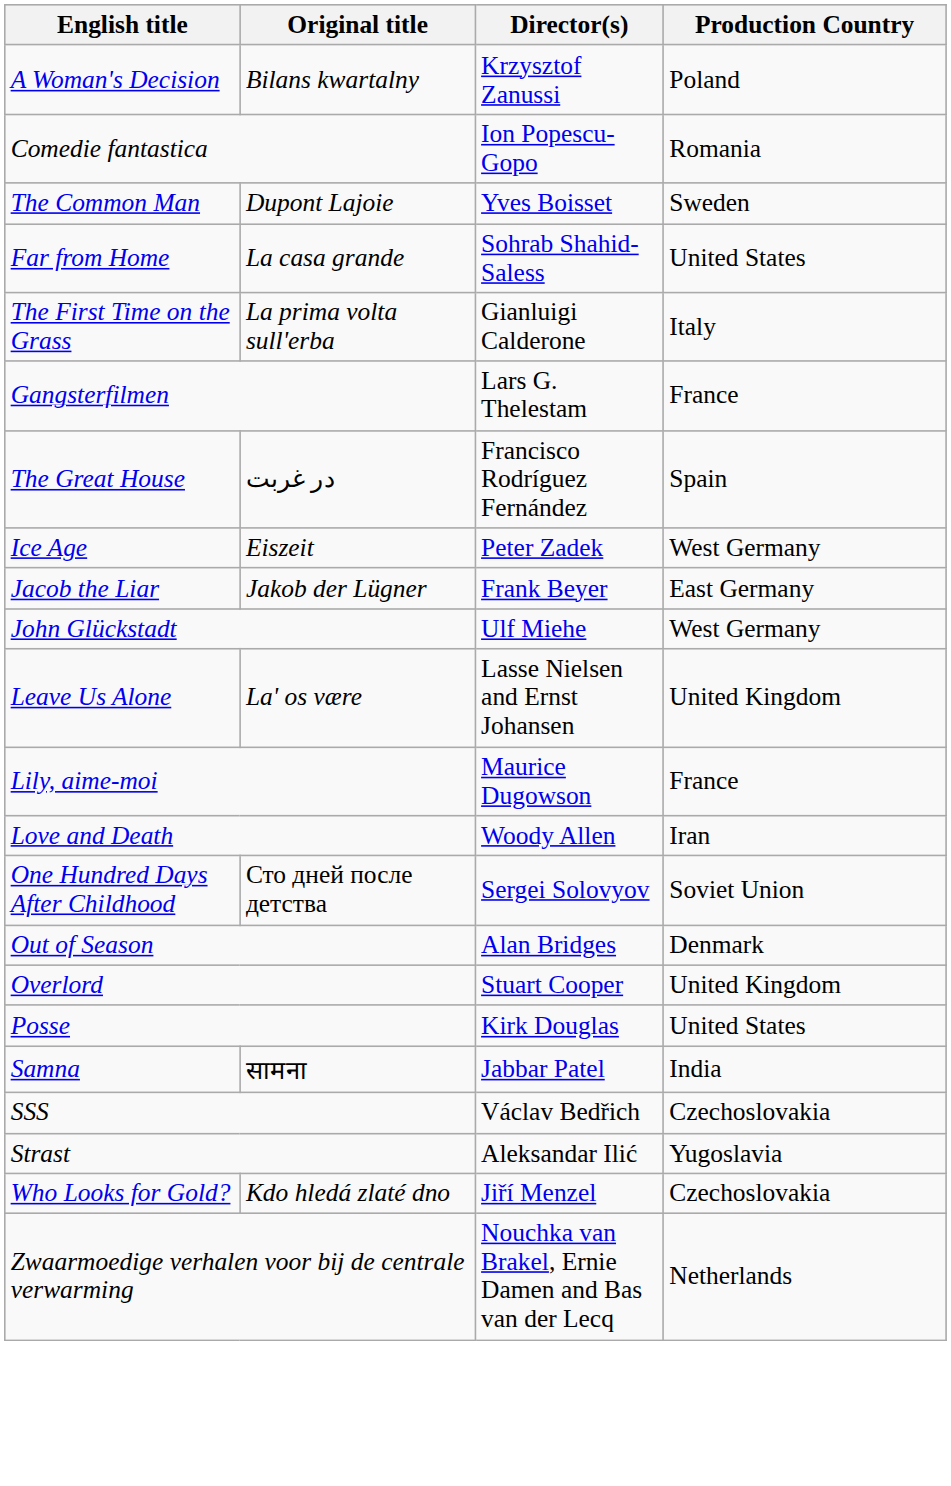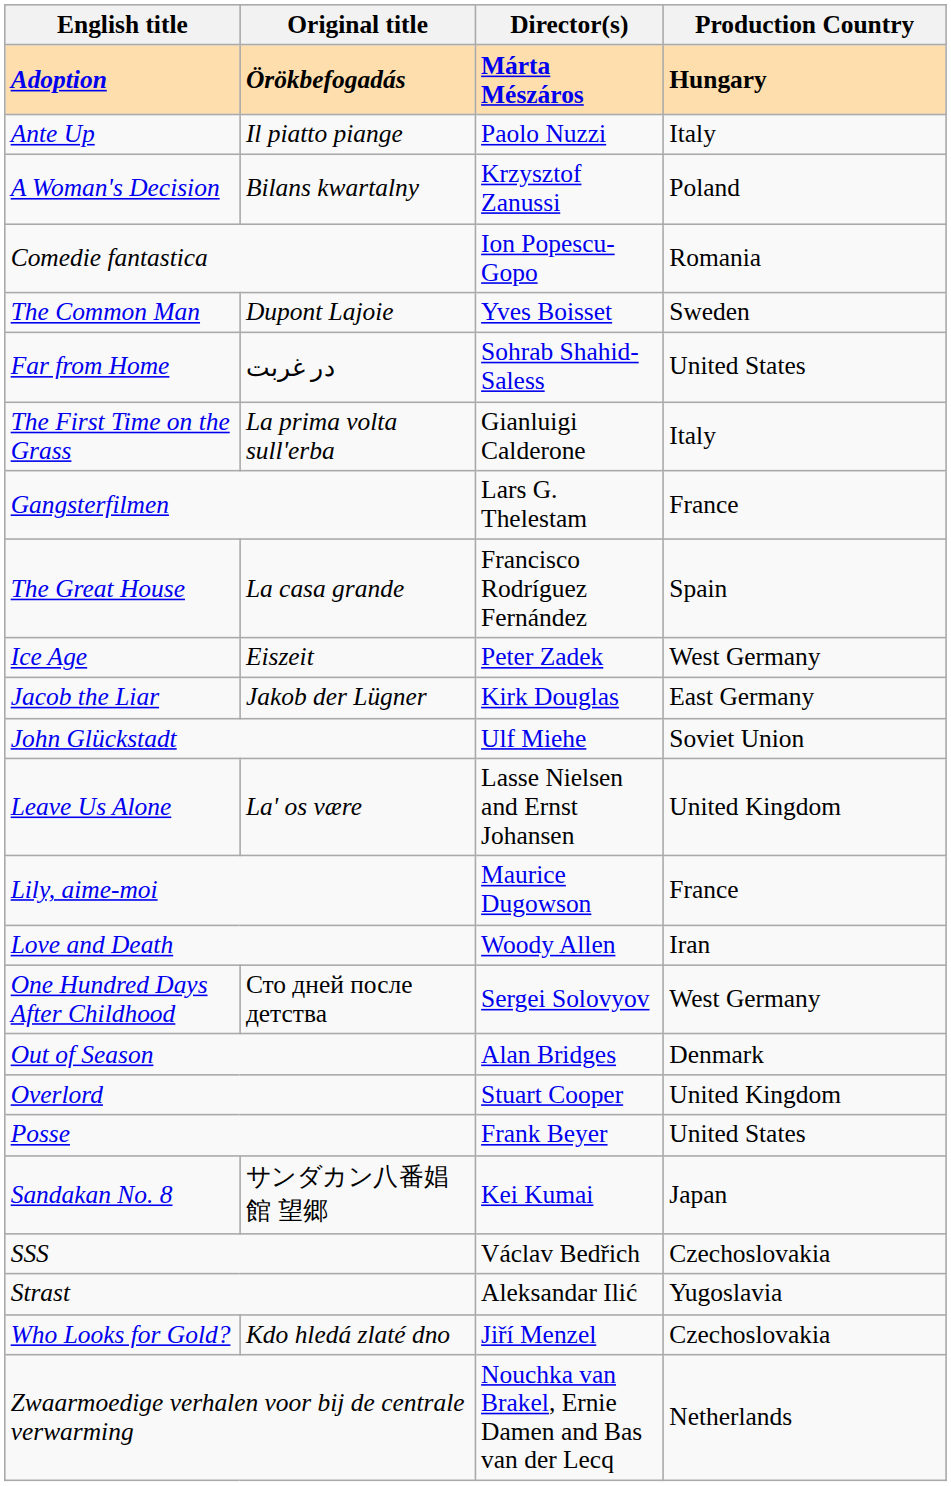+ row: Adoption | Örökbefogadás | Márta Mészáros | Hungary
+ row: Ante Up | Il piatto piange | Paolo Nuzzi | Italy
Far from Home | Original title: La casa grande -> در غربت
The Great House | Original title: در غربت -> La casa grande
Jacob the Liar | Director(s): Frank Beyer -> Kirk Douglas
John Glückstadt | Production Country: West Germany -> Soviet Union
One Hundred Days After Childhood | Production Country: Soviet Union -> West Germany
Posse | Director(s): Kirk Douglas -> Frank Beyer
- row: Samna | सामना | Jabbar Patel | India
+ row: Sandakan No. 8 | サンダカン八番娼館 望郷 | Kei Kumai | Japan
